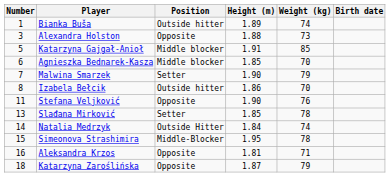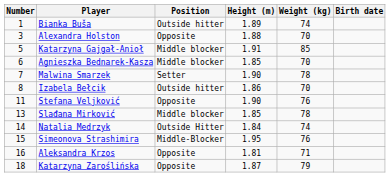Alexandra Holston | Weight (kg): 73 -> 70
Malwina Smarzek | Weight (kg): 79 -> 78
Slađana Mirković | Position: Setter -> Middle blocker
Simeonova Strashimira | Weight (kg): 78 -> 76
